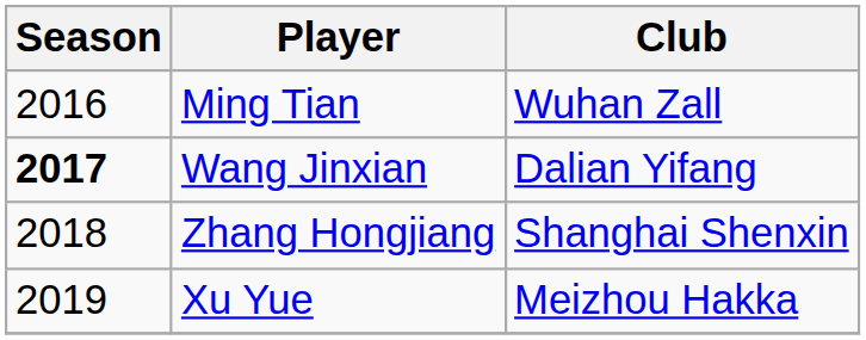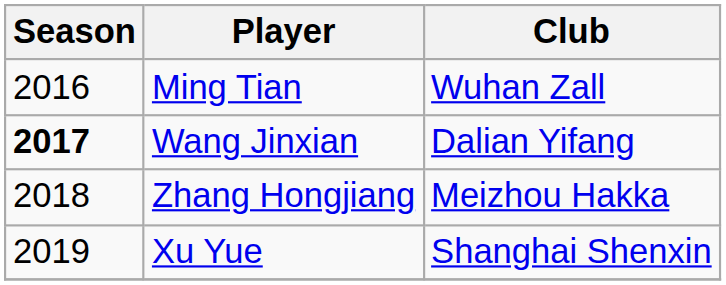Zhang Hongjiang | Club: Shanghai Shenxin -> Meizhou Hakka
Xu Yue | Club: Meizhou Hakka -> Shanghai Shenxin
